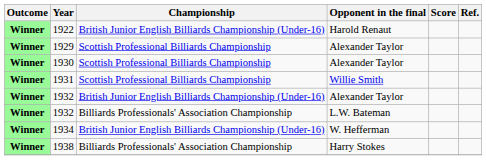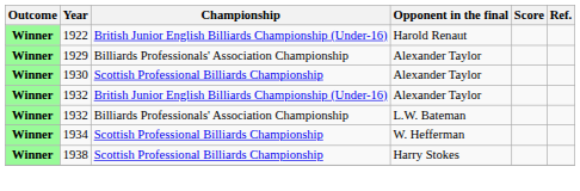1929 | Championship: Scottish Professional Billiards Championship -> Billiards Professionals' Association Championship
- row: Winner | 1931 | Scottish Professional Billiards Championship | Willie Smith
1934 | Championship: British Junior English Billiards Championship (Under-16) -> Scottish Professional Billiards Championship
1938 | Championship: Billiards Professionals' Association Championship -> Scottish Professional Billiards Championship
